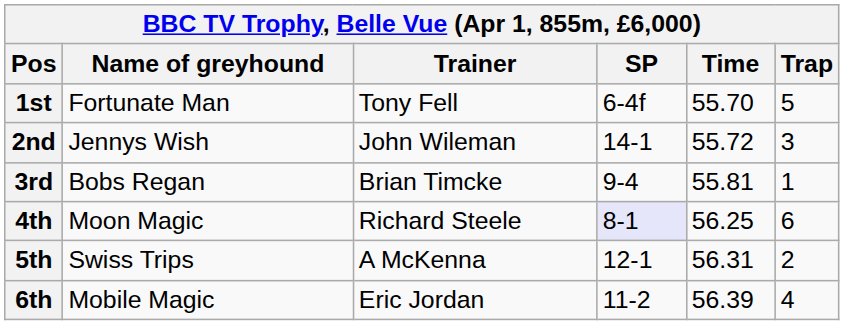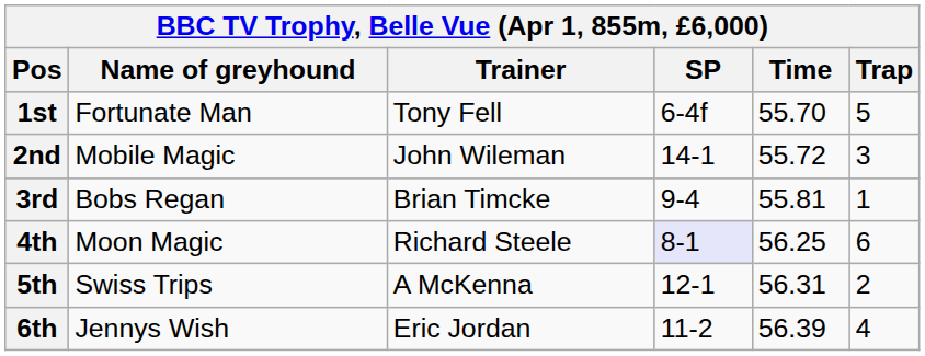2nd | Name of greyhound: Jennys Wish -> Mobile Magic
6th | Name of greyhound: Mobile Magic -> Jennys Wish
